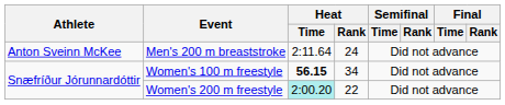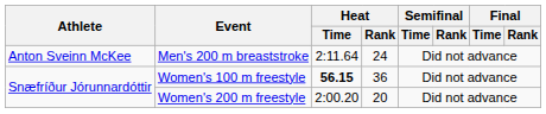Women's 100 m freestyle | Heat / Rank: 34 -> 36
Women's 200 m freestyle | Heat / Time: paleturquoise background -> no background
Women's 200 m freestyle | Heat / Rank: 22 -> 20
